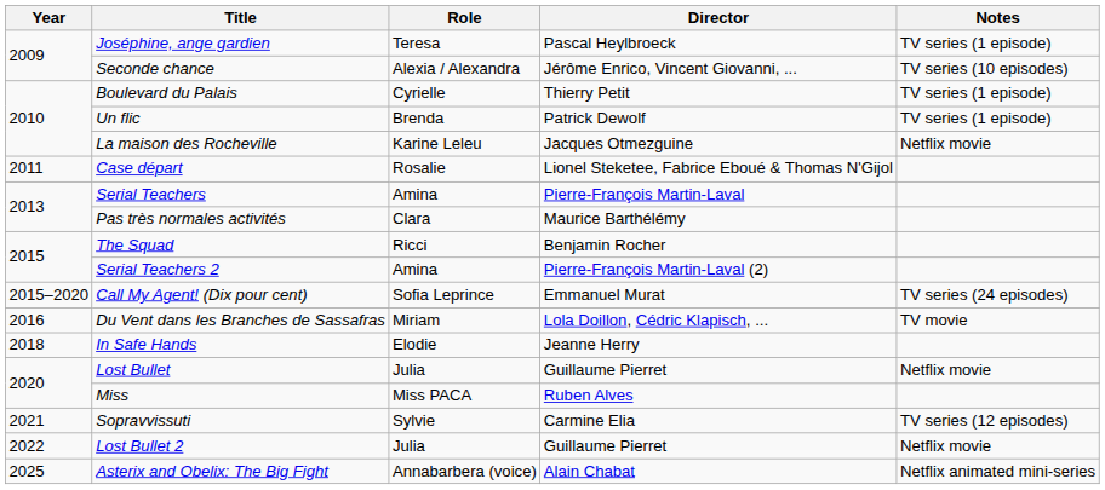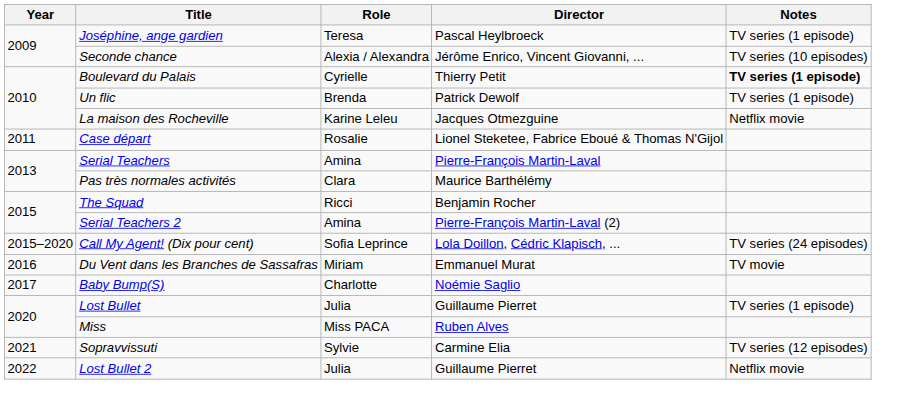Boulevard du Palais | Notes: normal -> bold
Call My Agent! (Dix pour cent) | Director: Emmanuel Murat -> Lola Doillon, Cédric Klapisch, ...
Du Vent dans les Branches de Sassafras | Director: Lola Doillon, Cédric Klapisch, ... -> Emmanuel Murat
+ row: 2017 | Baby Bump(S) | Charlotte | Noémie Saglio
- row: 2018 | In Safe Hands | Elodie | Jeanne Herry
Lost Bullet | Notes: Netflix movie -> TV series (1 episode)
- row: 2025 | Asterix and Obelix: The Big Fight | Annabarbera (voice) | Alain Chabat | Netflix animated mini-series
